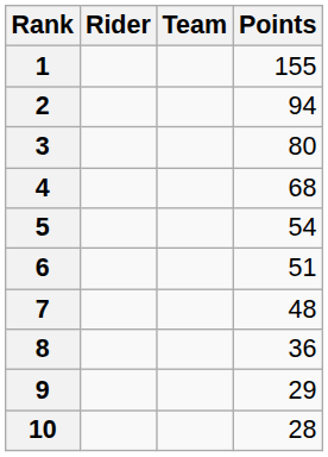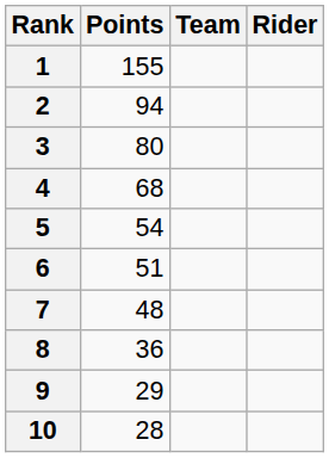columns swapped: Rider <-> Points
